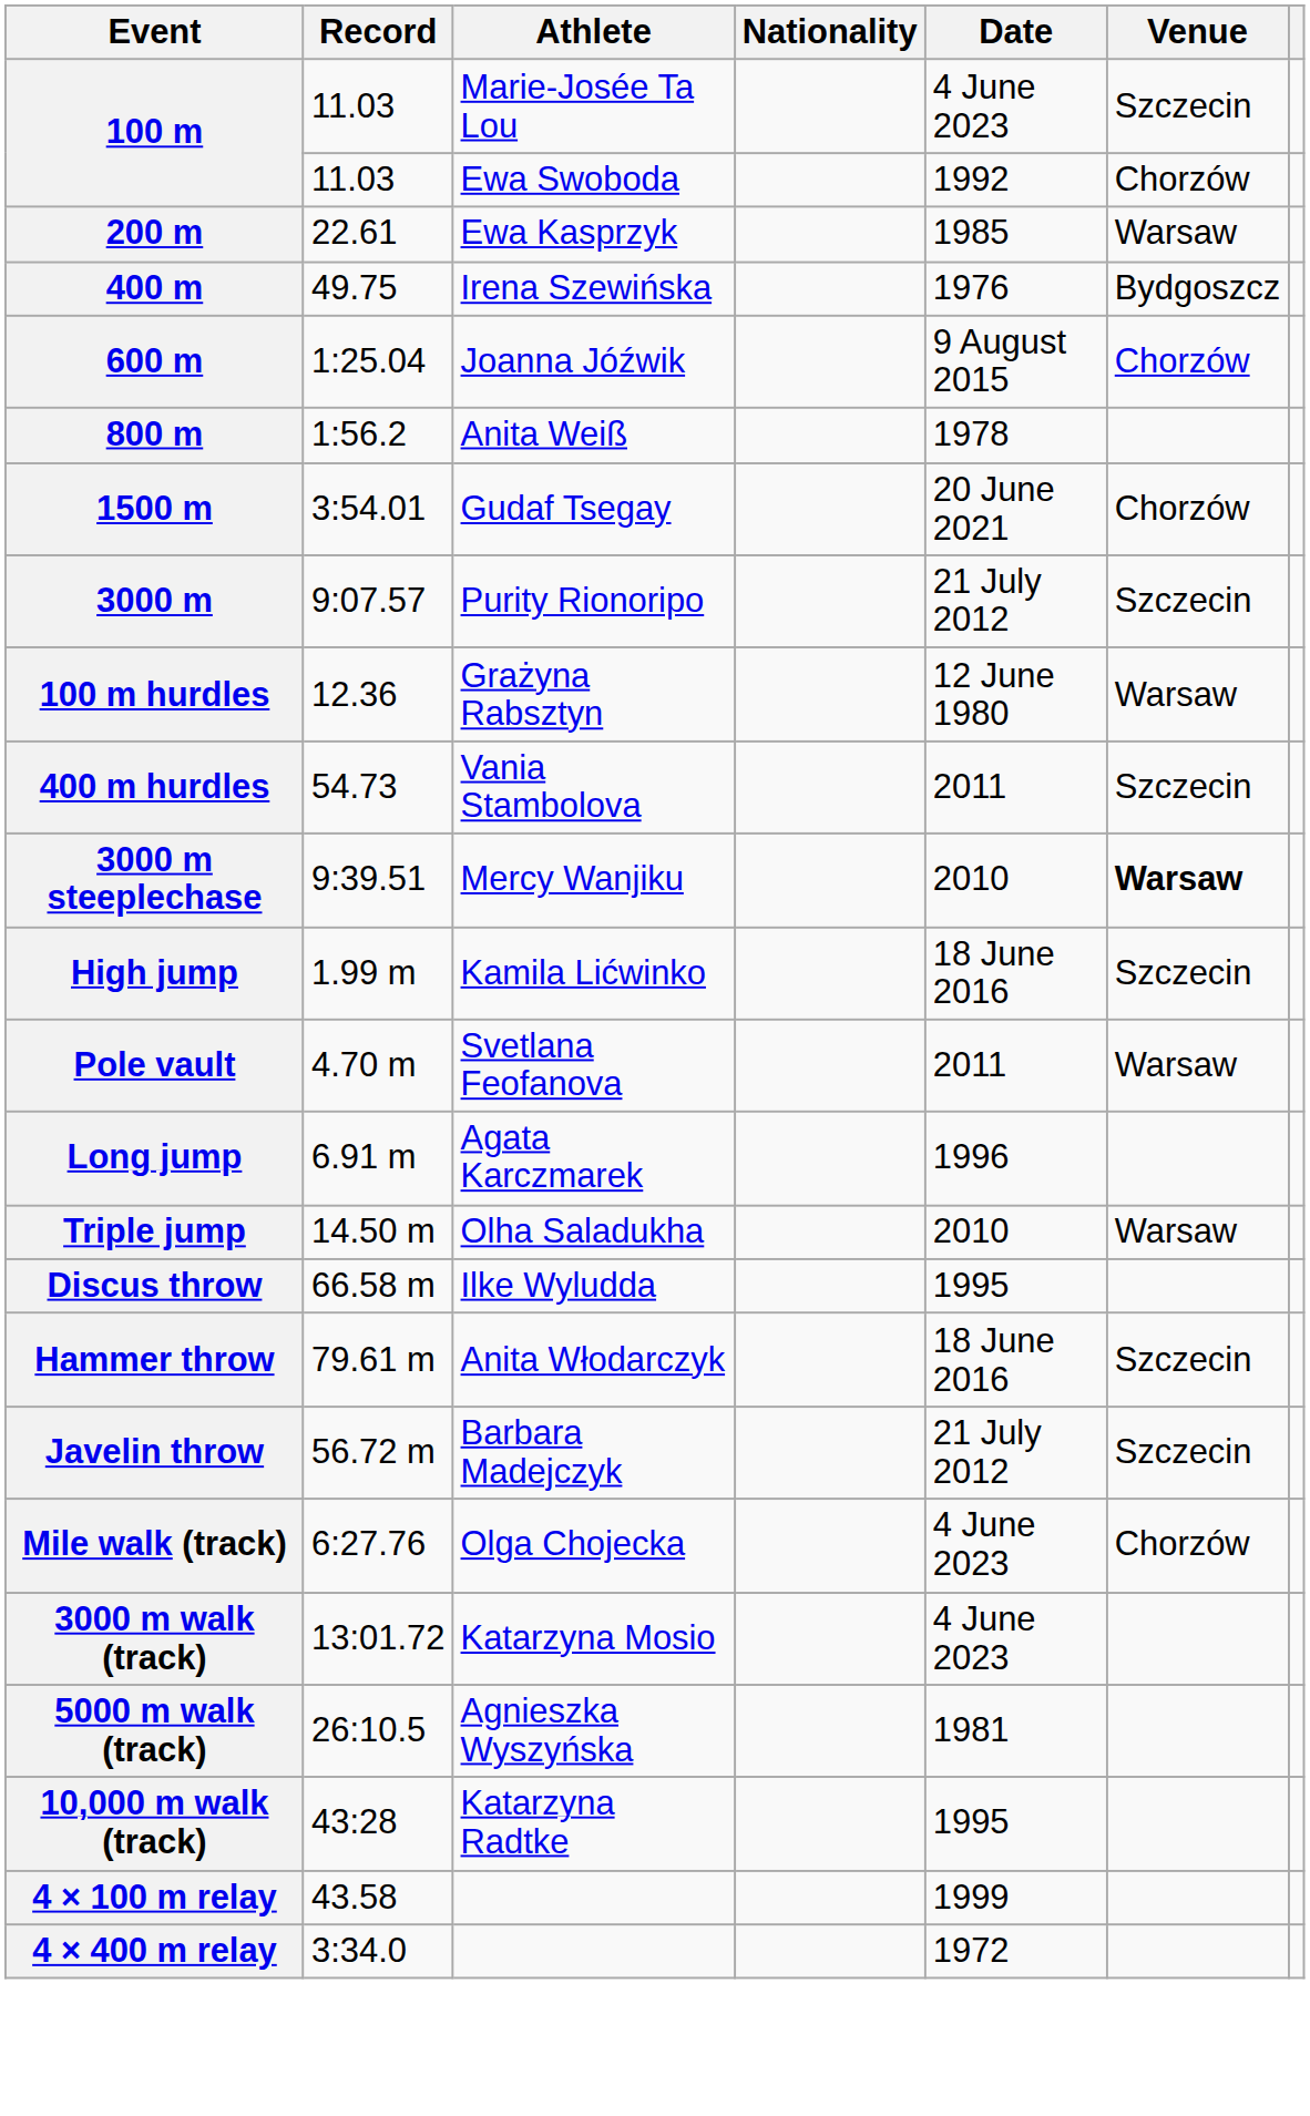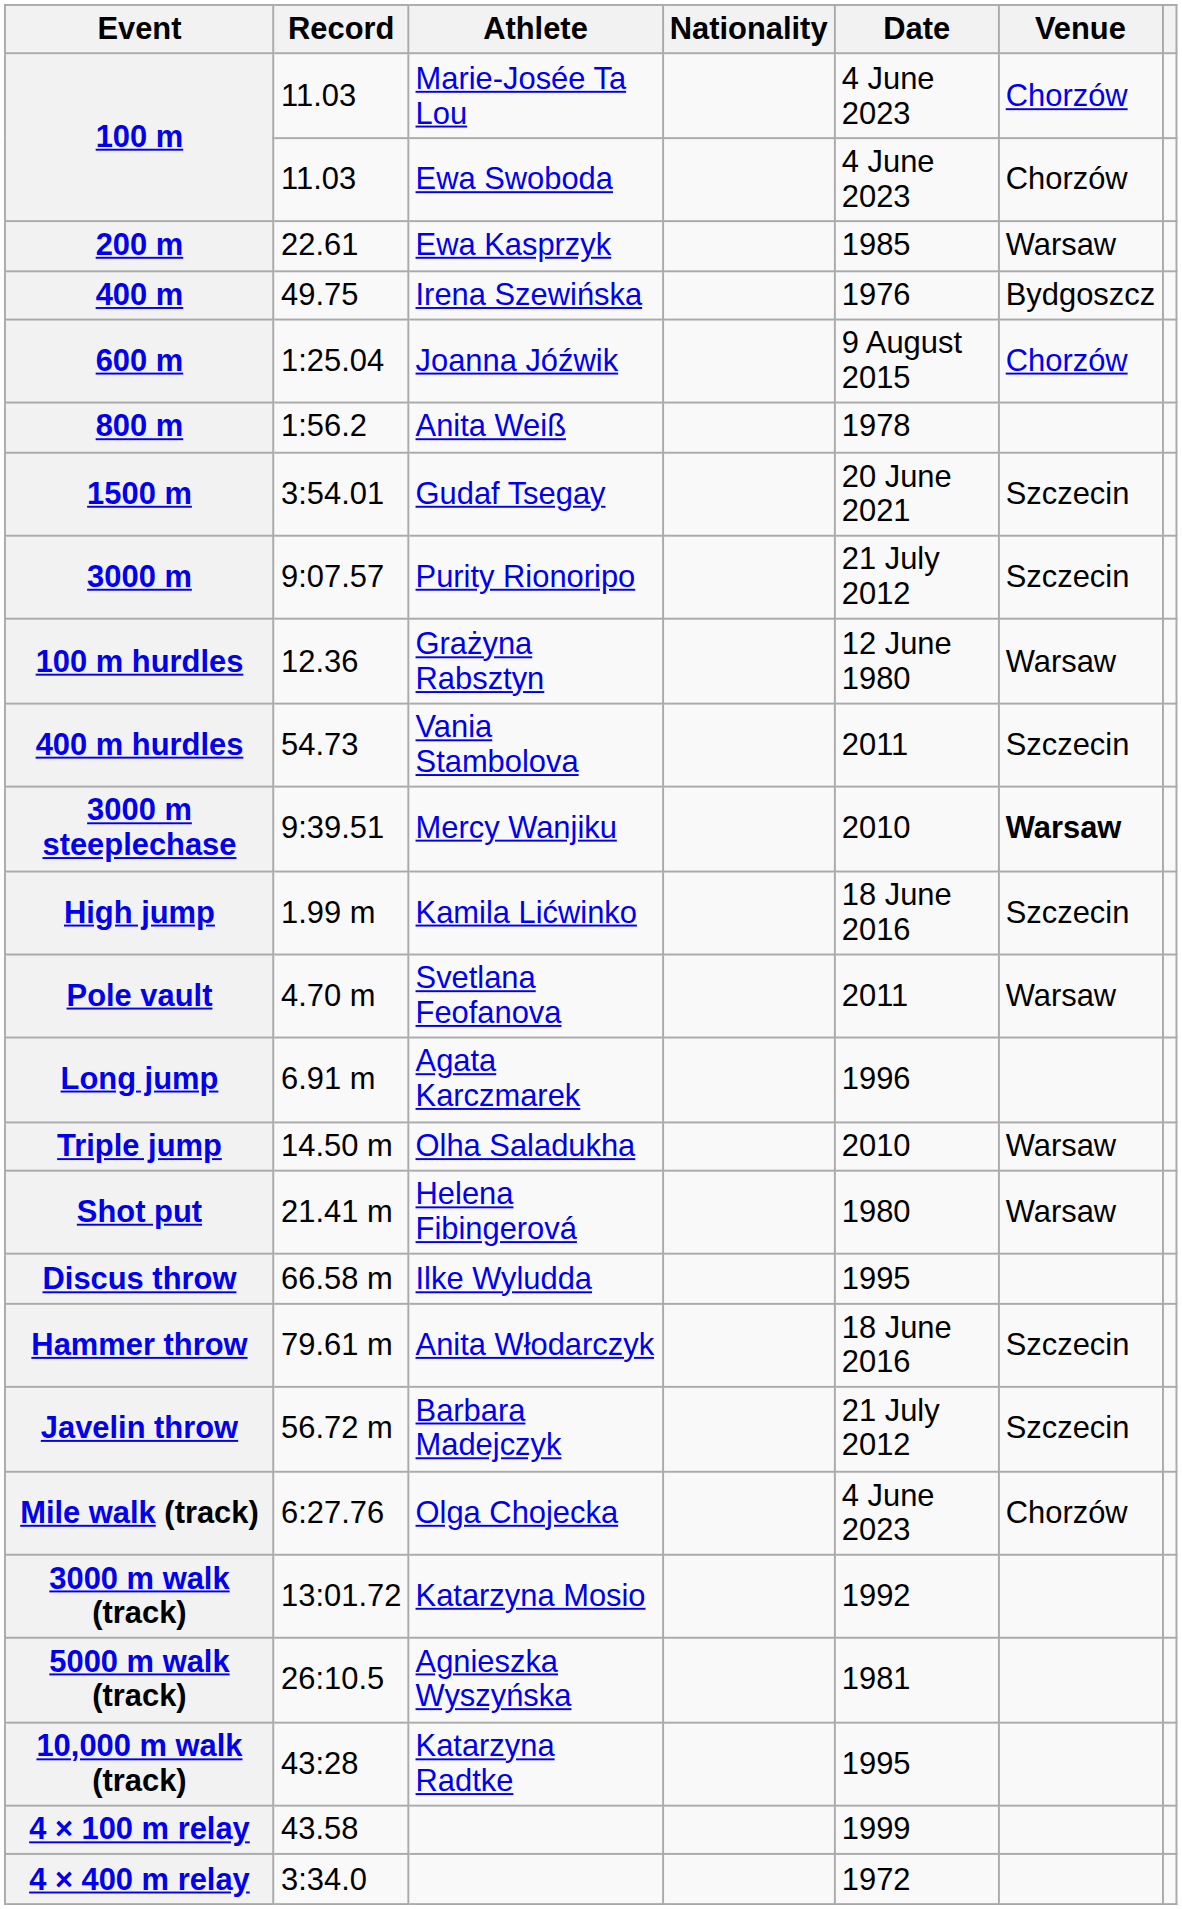100 m / Marie-Josée Ta Lou | Venue: Szczecin -> Chorzów
100 m / Ewa Swoboda | Date: 1992 -> 4 June 2023
1500 m | Venue: Chorzów -> Szczecin
+ row: Shot put | 21.41 m | Helena Fibingerová | 1980 | Warsaw
3000 m walk (track) | Date: 4 June 2023 -> 1992
